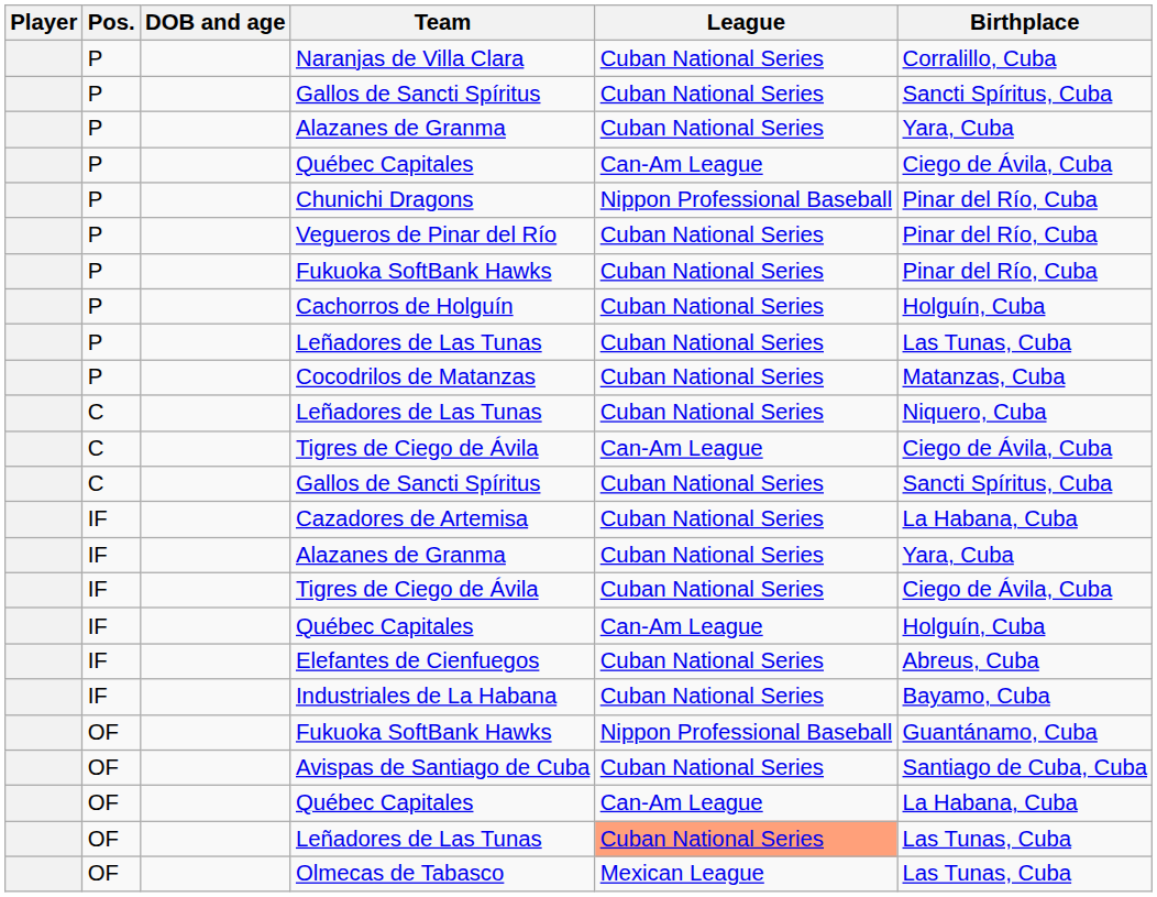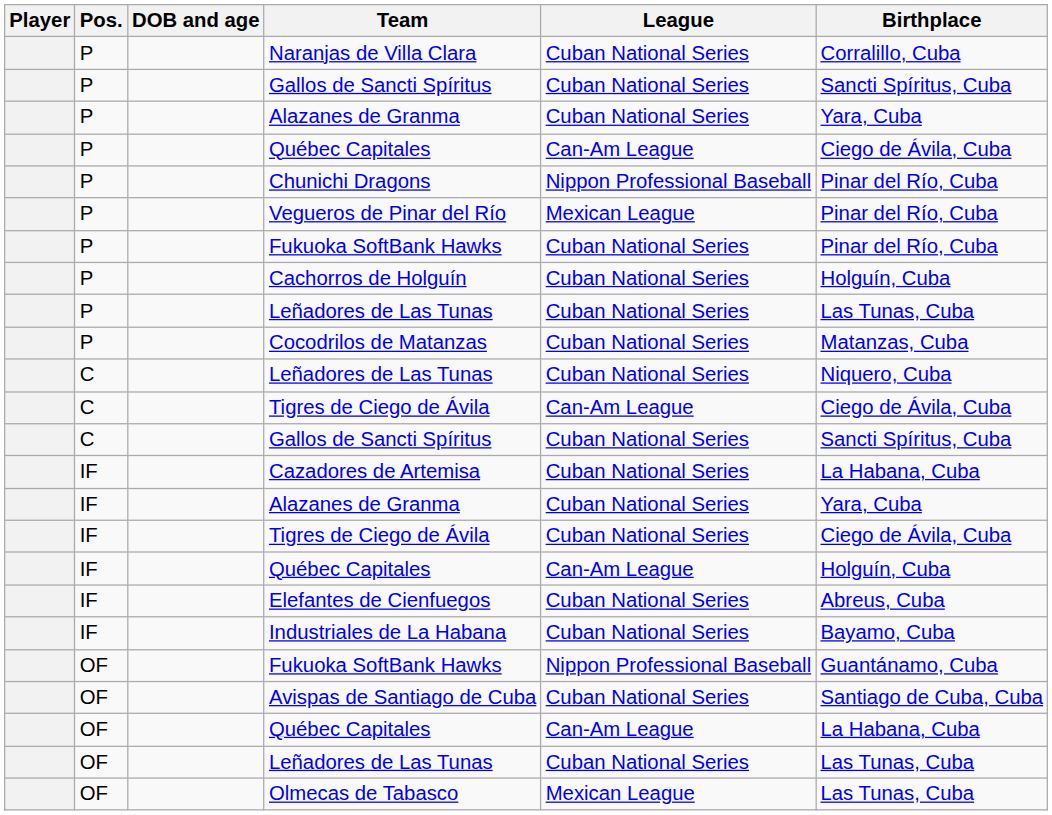Vegueros de Pinar del Río | League: Cuban National Series -> Mexican League
OF / Leñadores de Las Tunas | League: lightsalmon background -> no background
